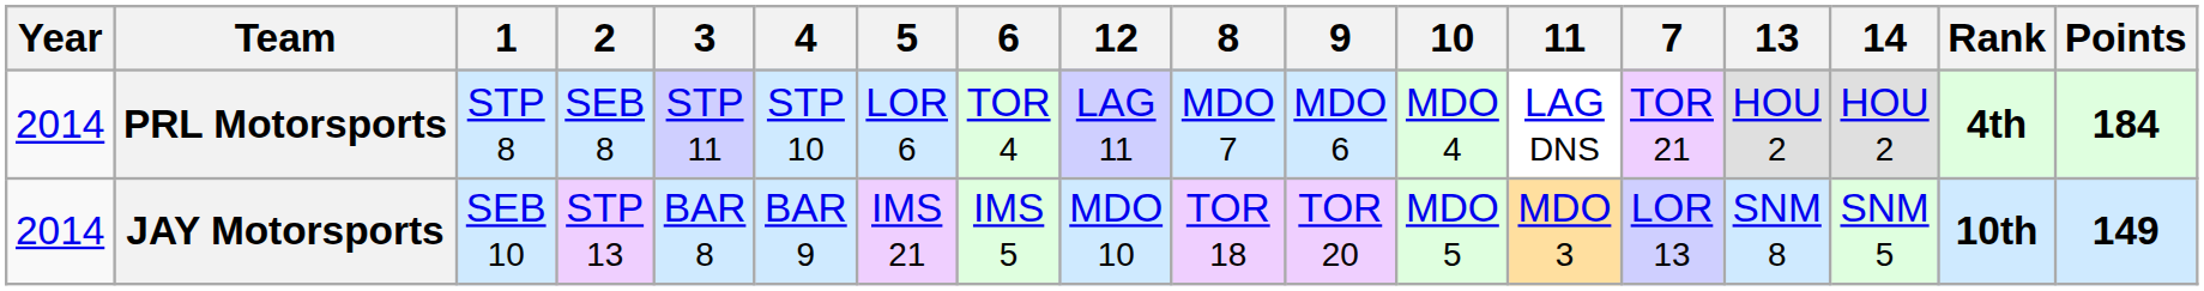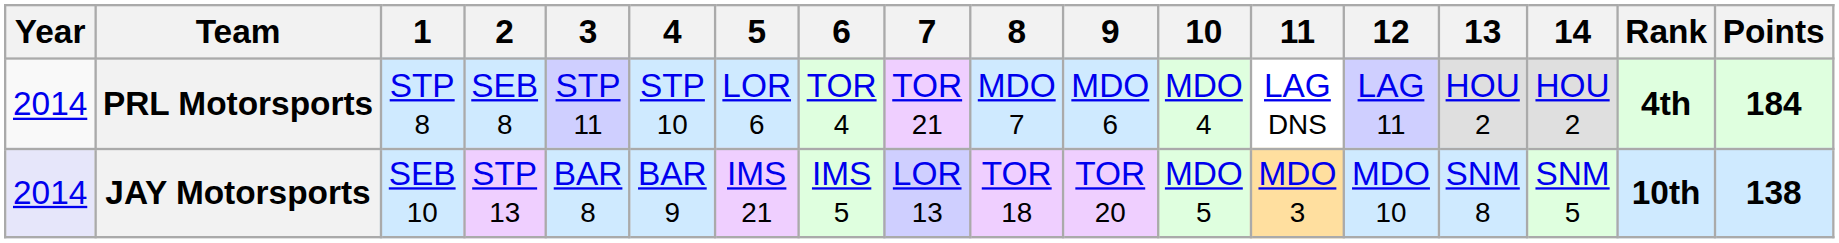columns swapped: 7 <-> 12
JAY Motorsports | Year: no background -> lavender background
JAY Motorsports | Points: 149 -> 138
